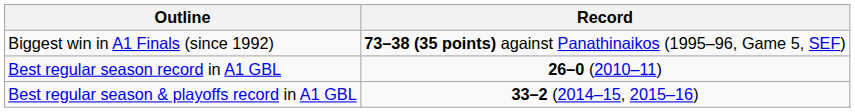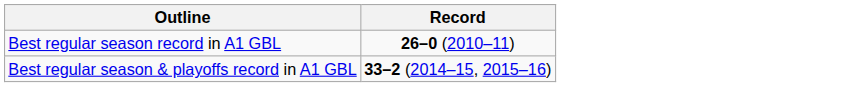- row: Biggest win in A1 Finals (since 1992) | 73–38 (35 points) against Panathinaikos (1995–96, Game 5, SEF)
